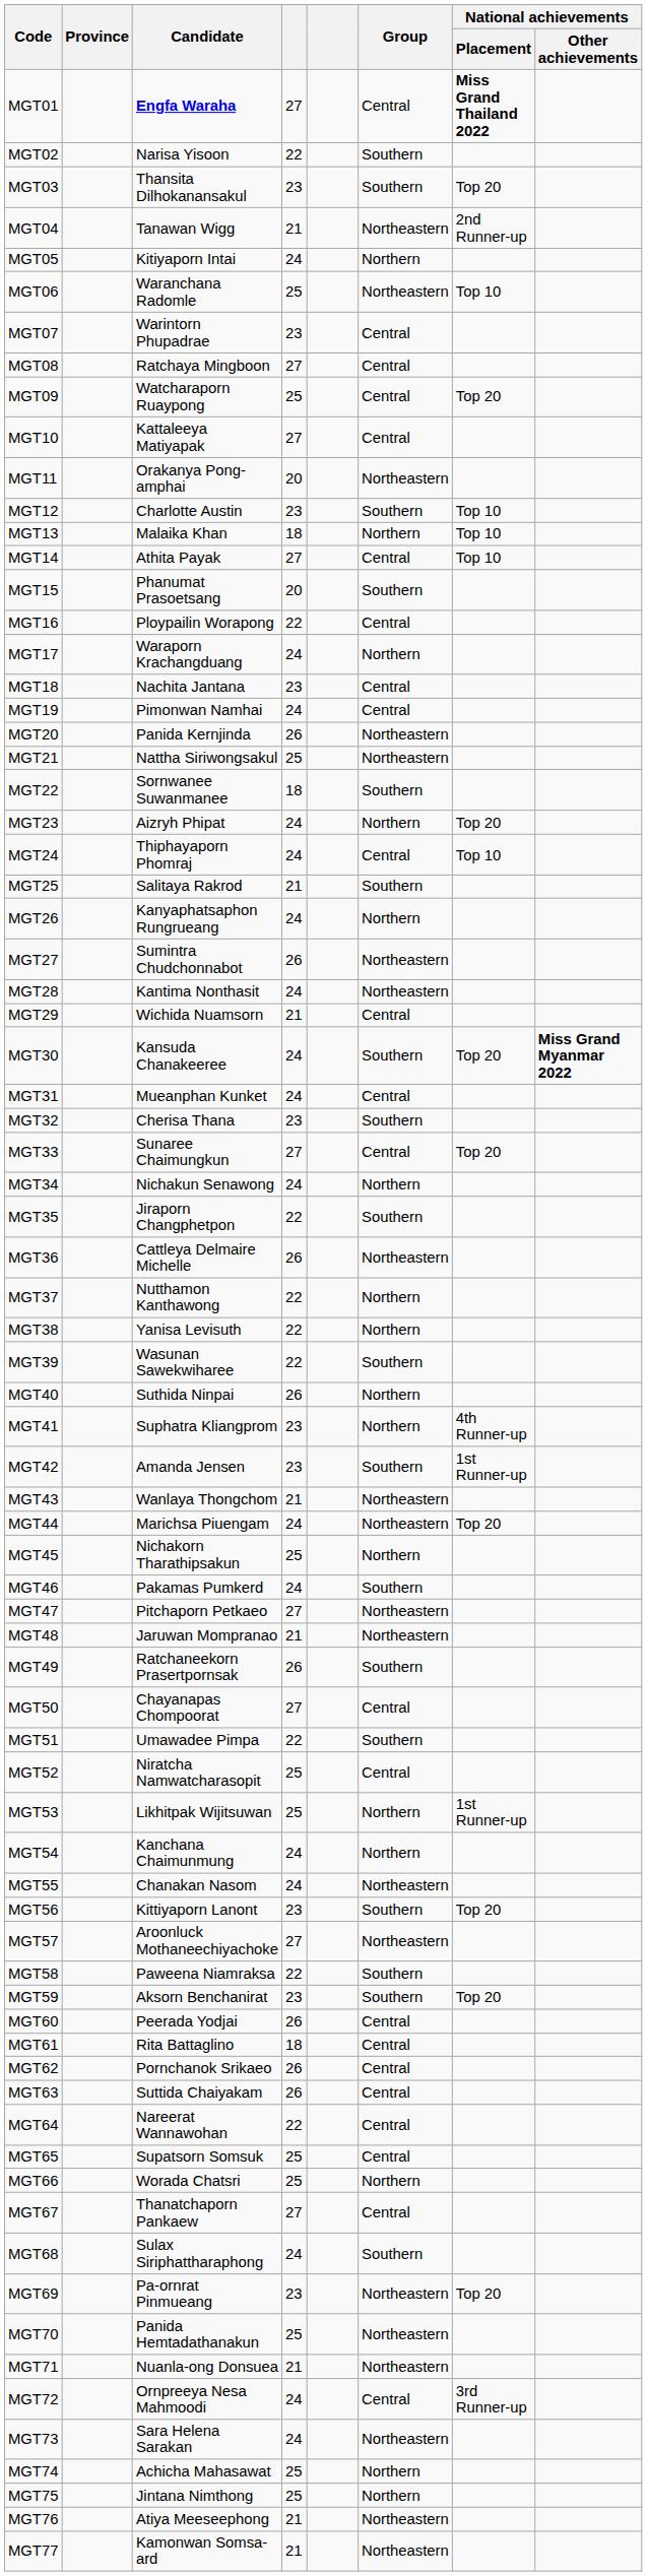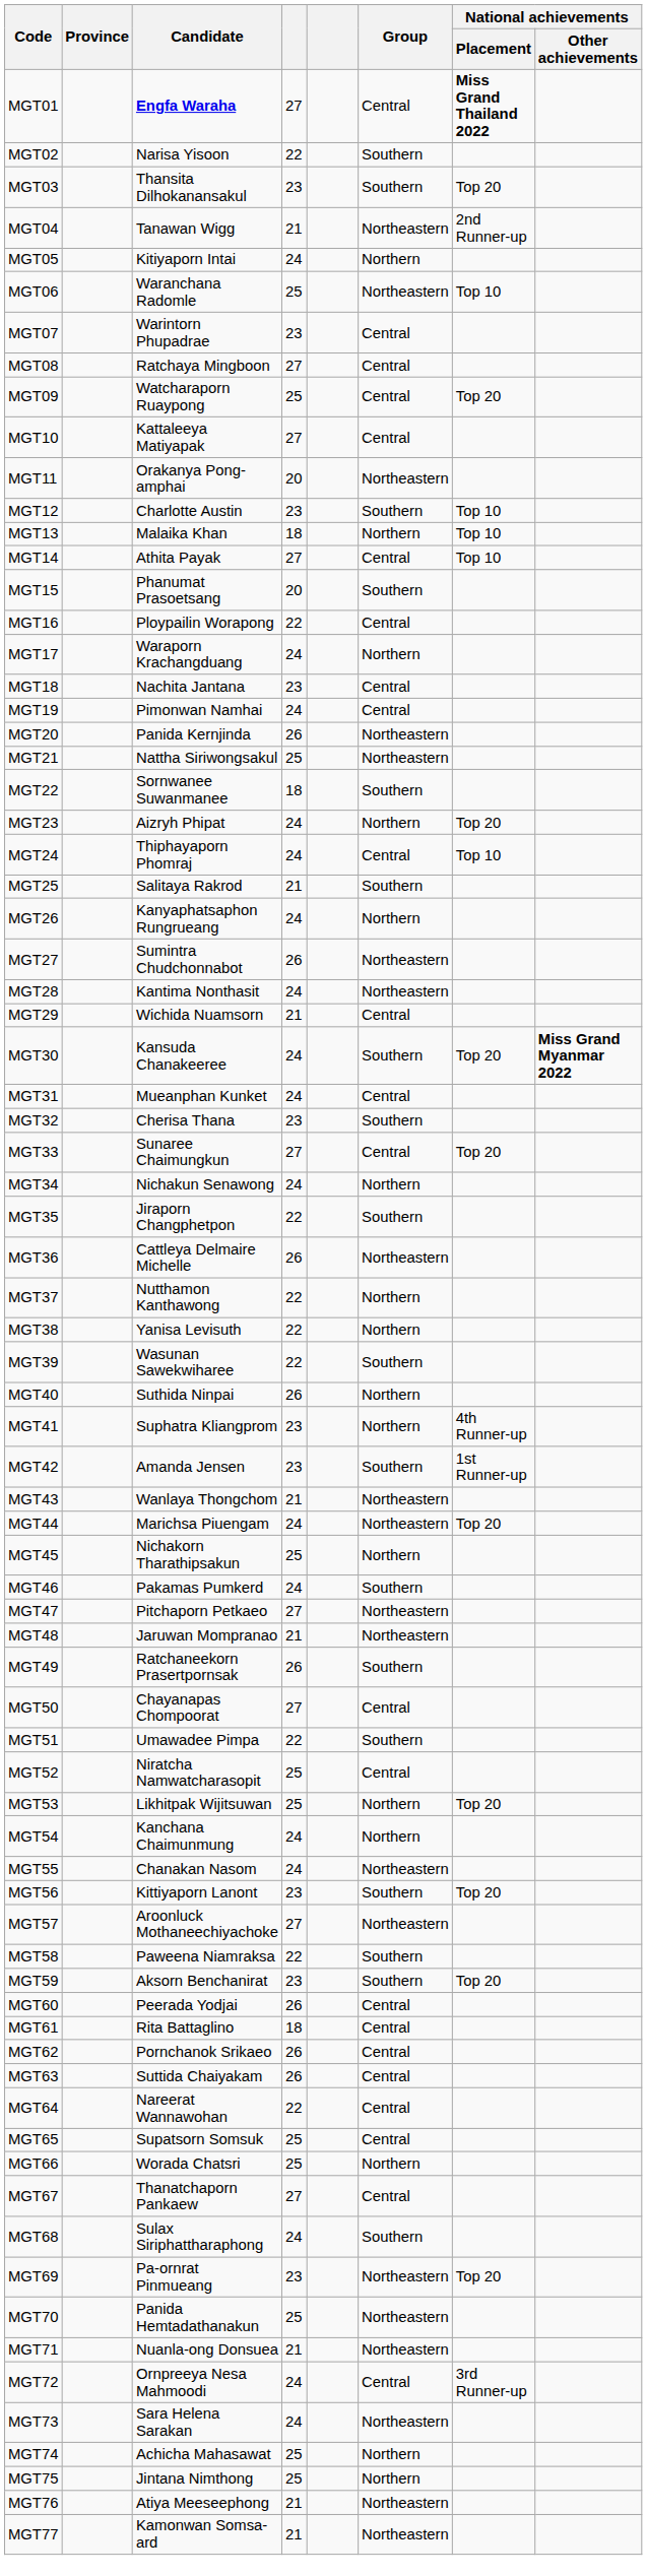MGT53 | National achievements / Placement: 1st Runner-up -> Top 20
